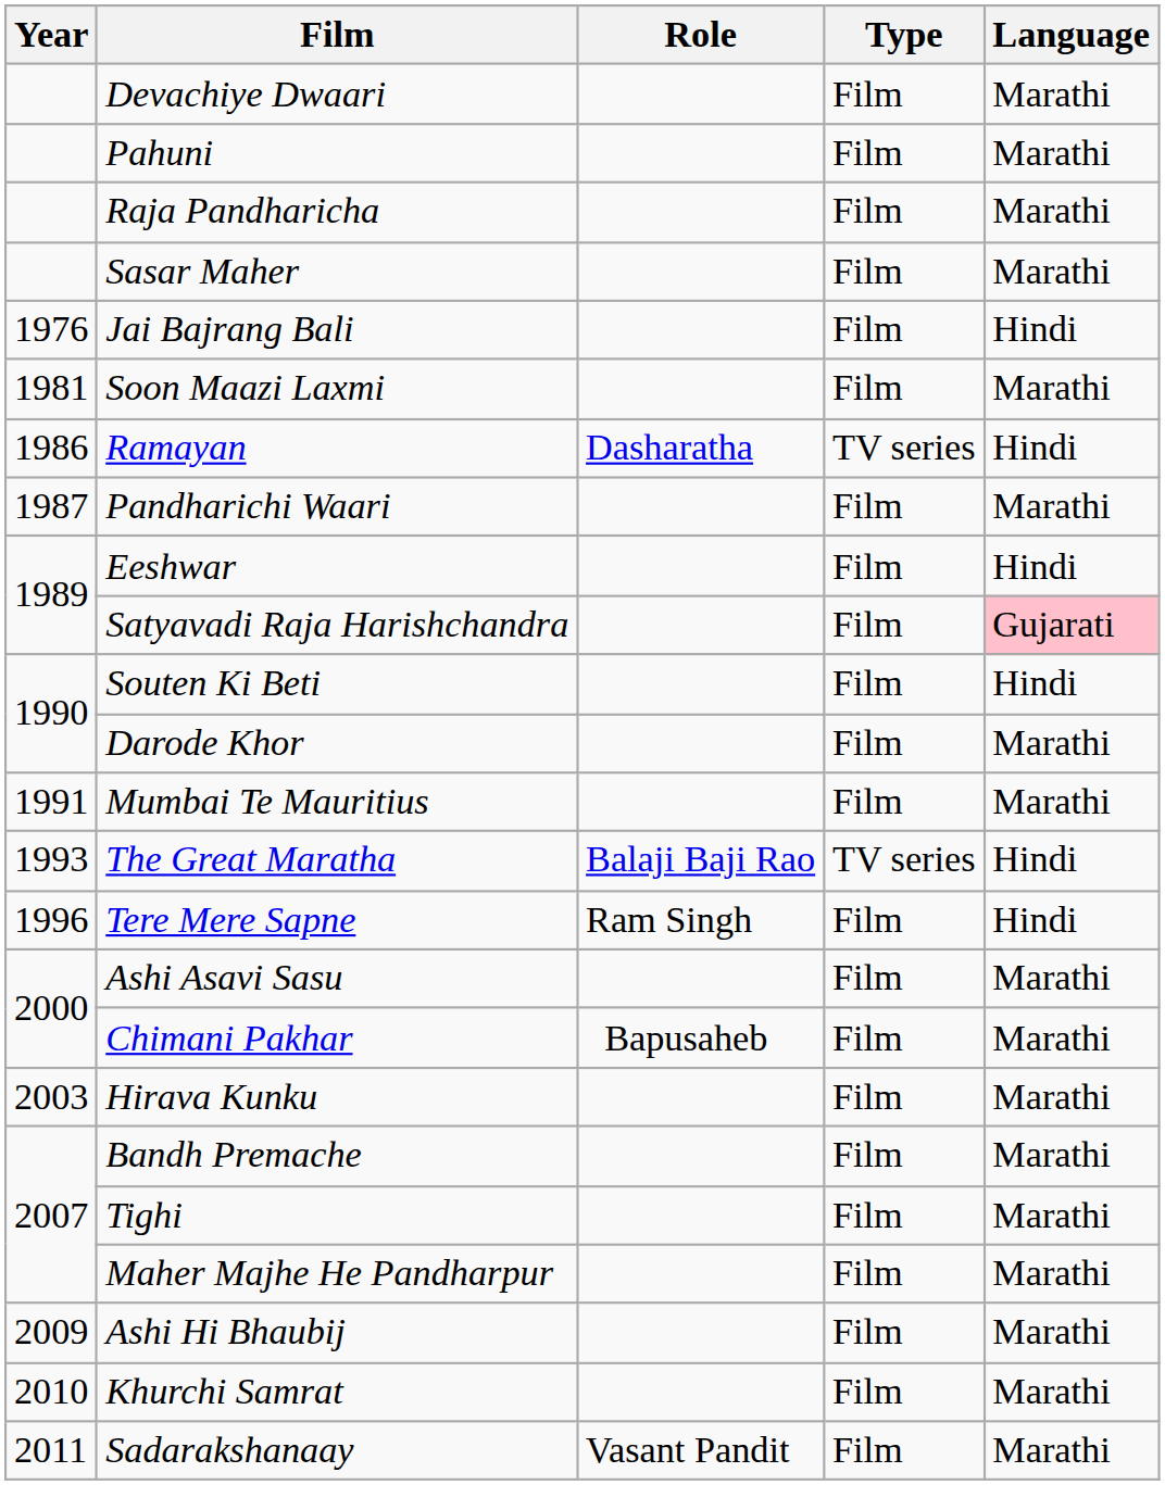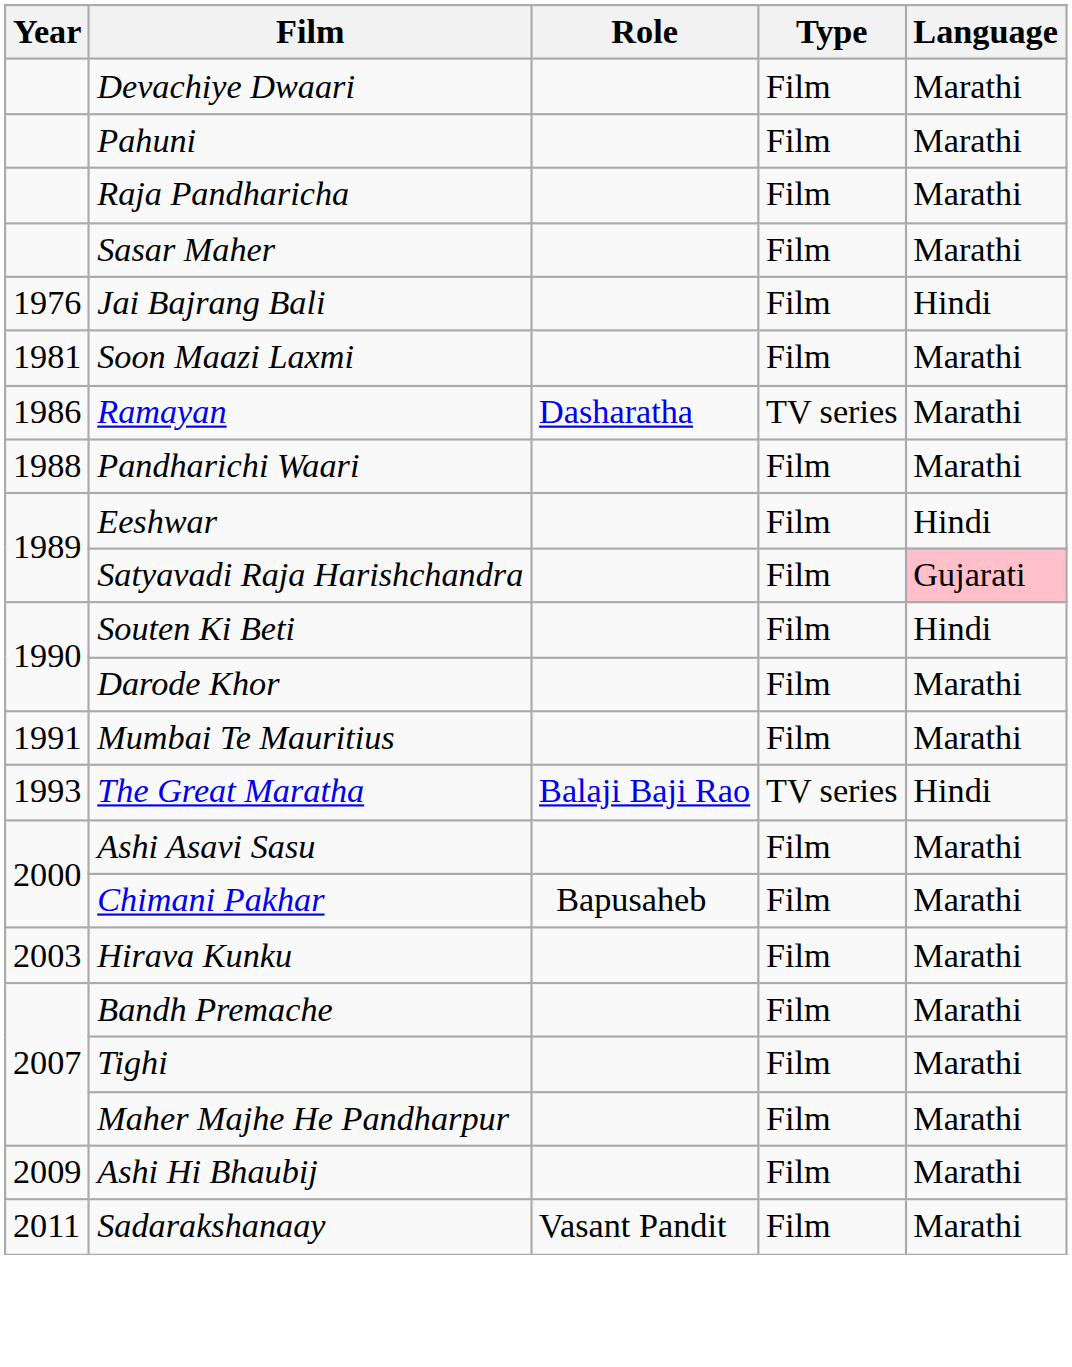Ramayan | Language: Hindi -> Marathi
Pandharichi Waari | Year: 1987 -> 1988
- row: 1996 | Tere Mere Sapne | Ram Singh | Film | Hindi
- row: 2010 | Khurchi Samrat | Film | Marathi
